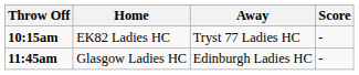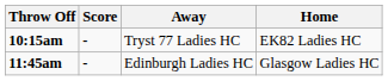columns swapped: Home <-> Score
